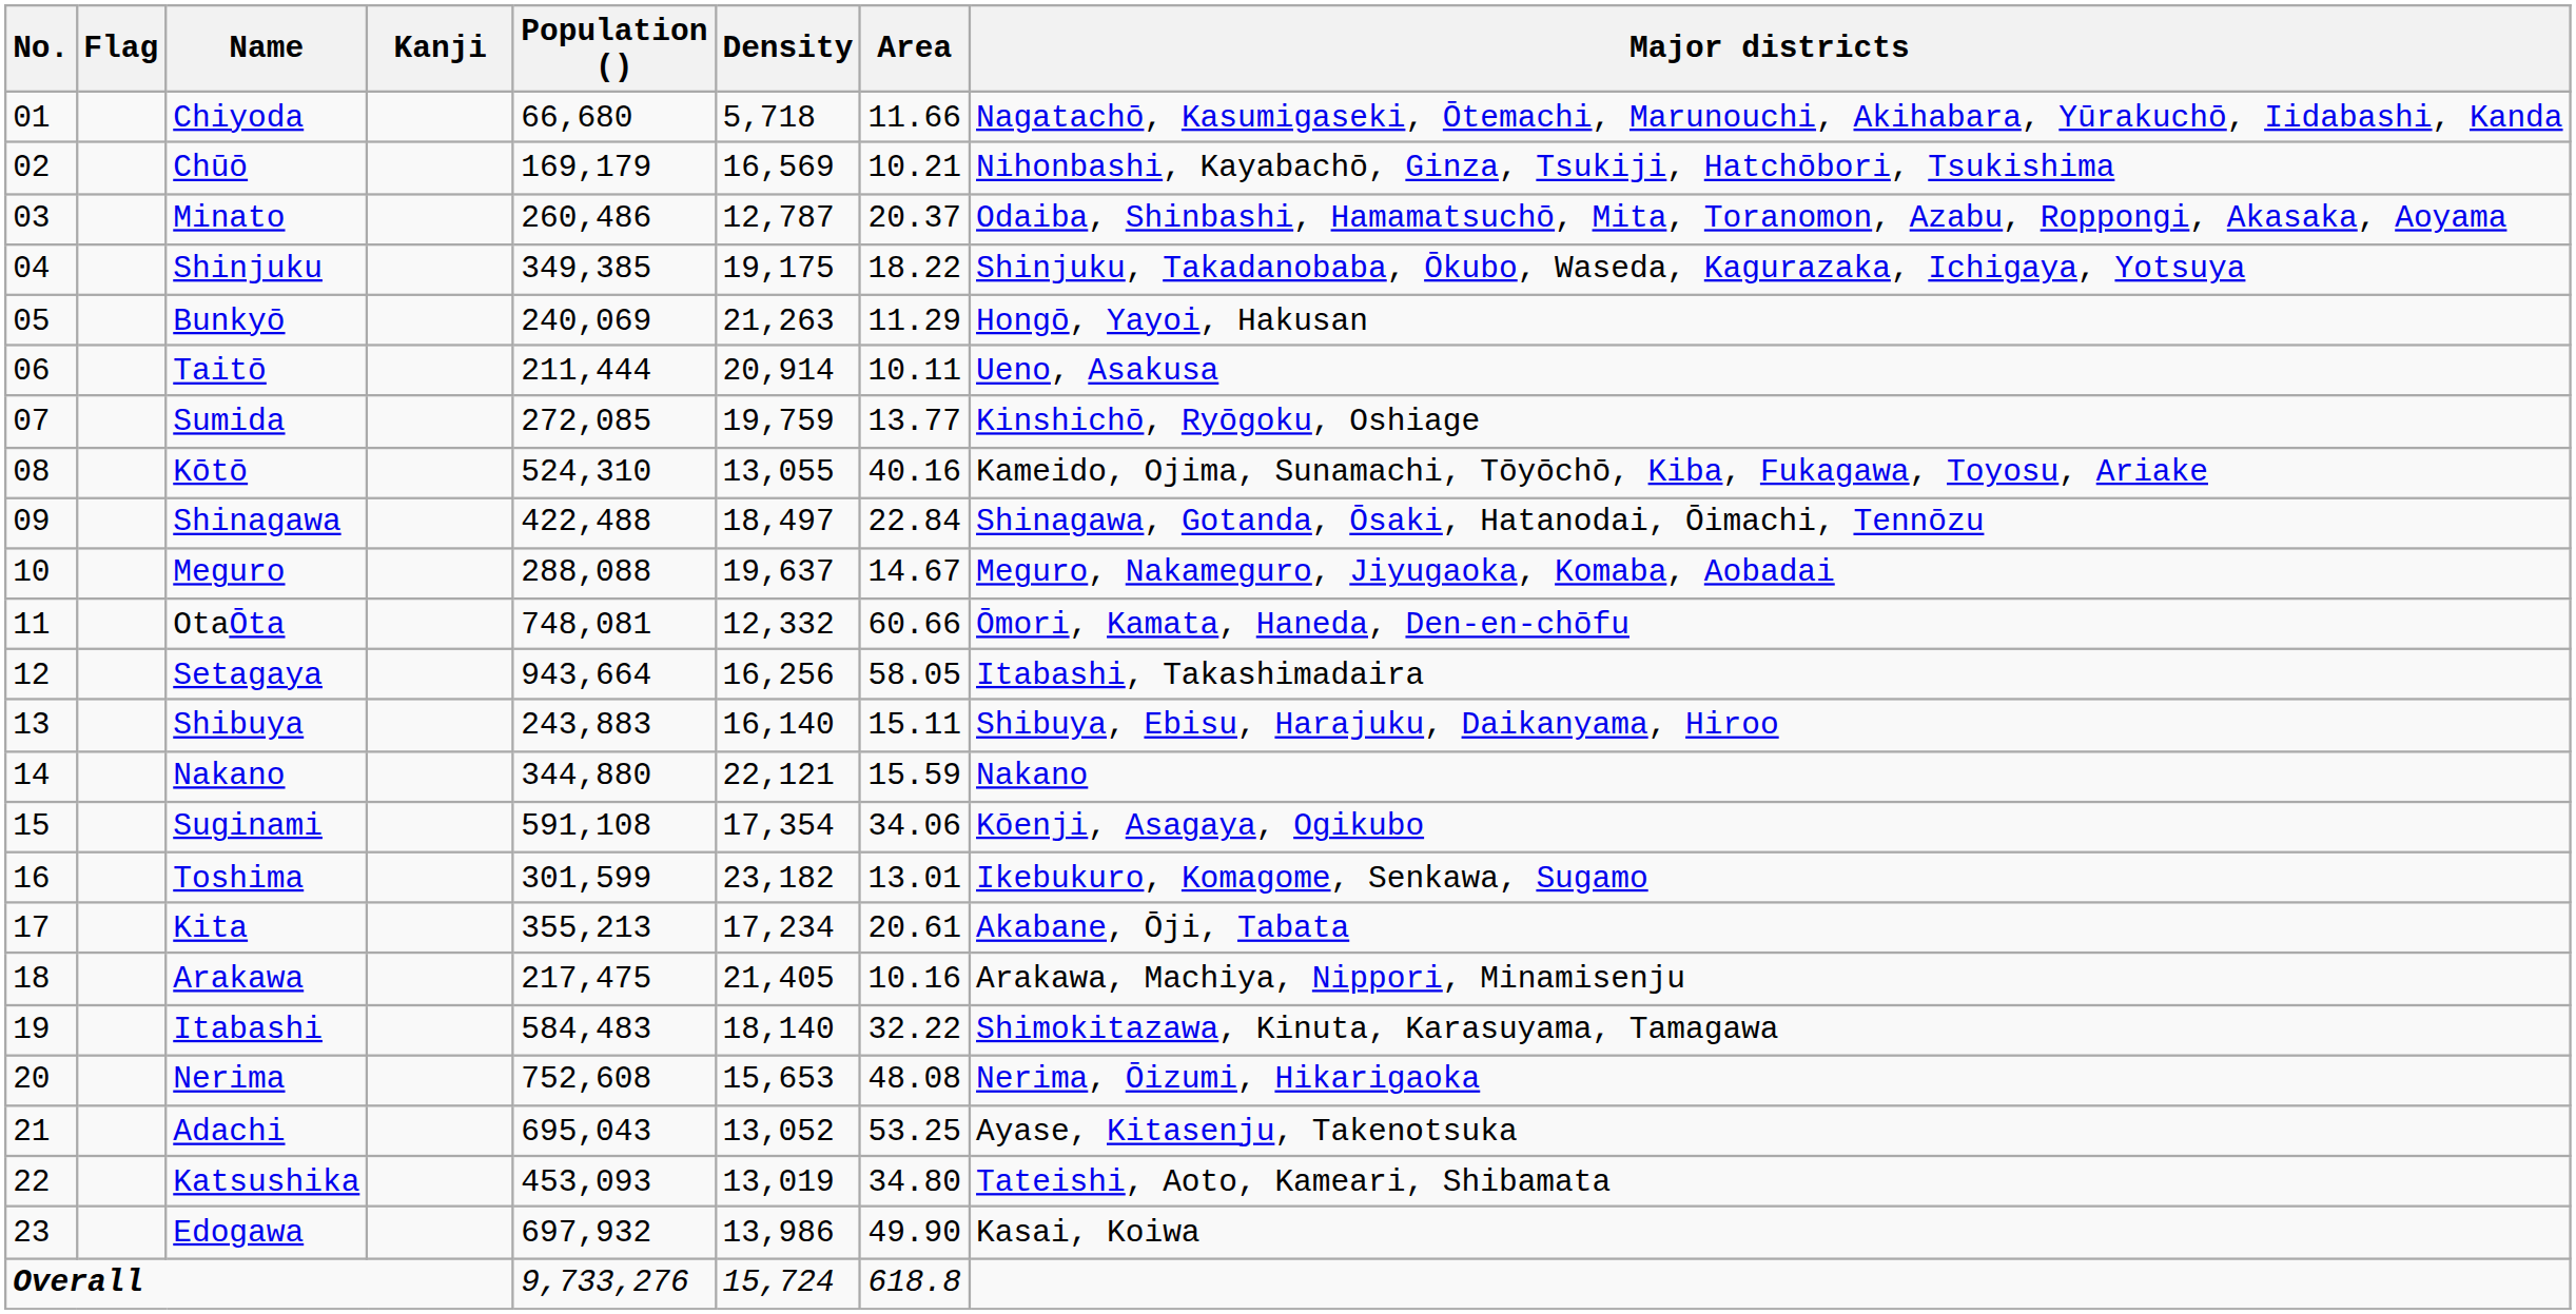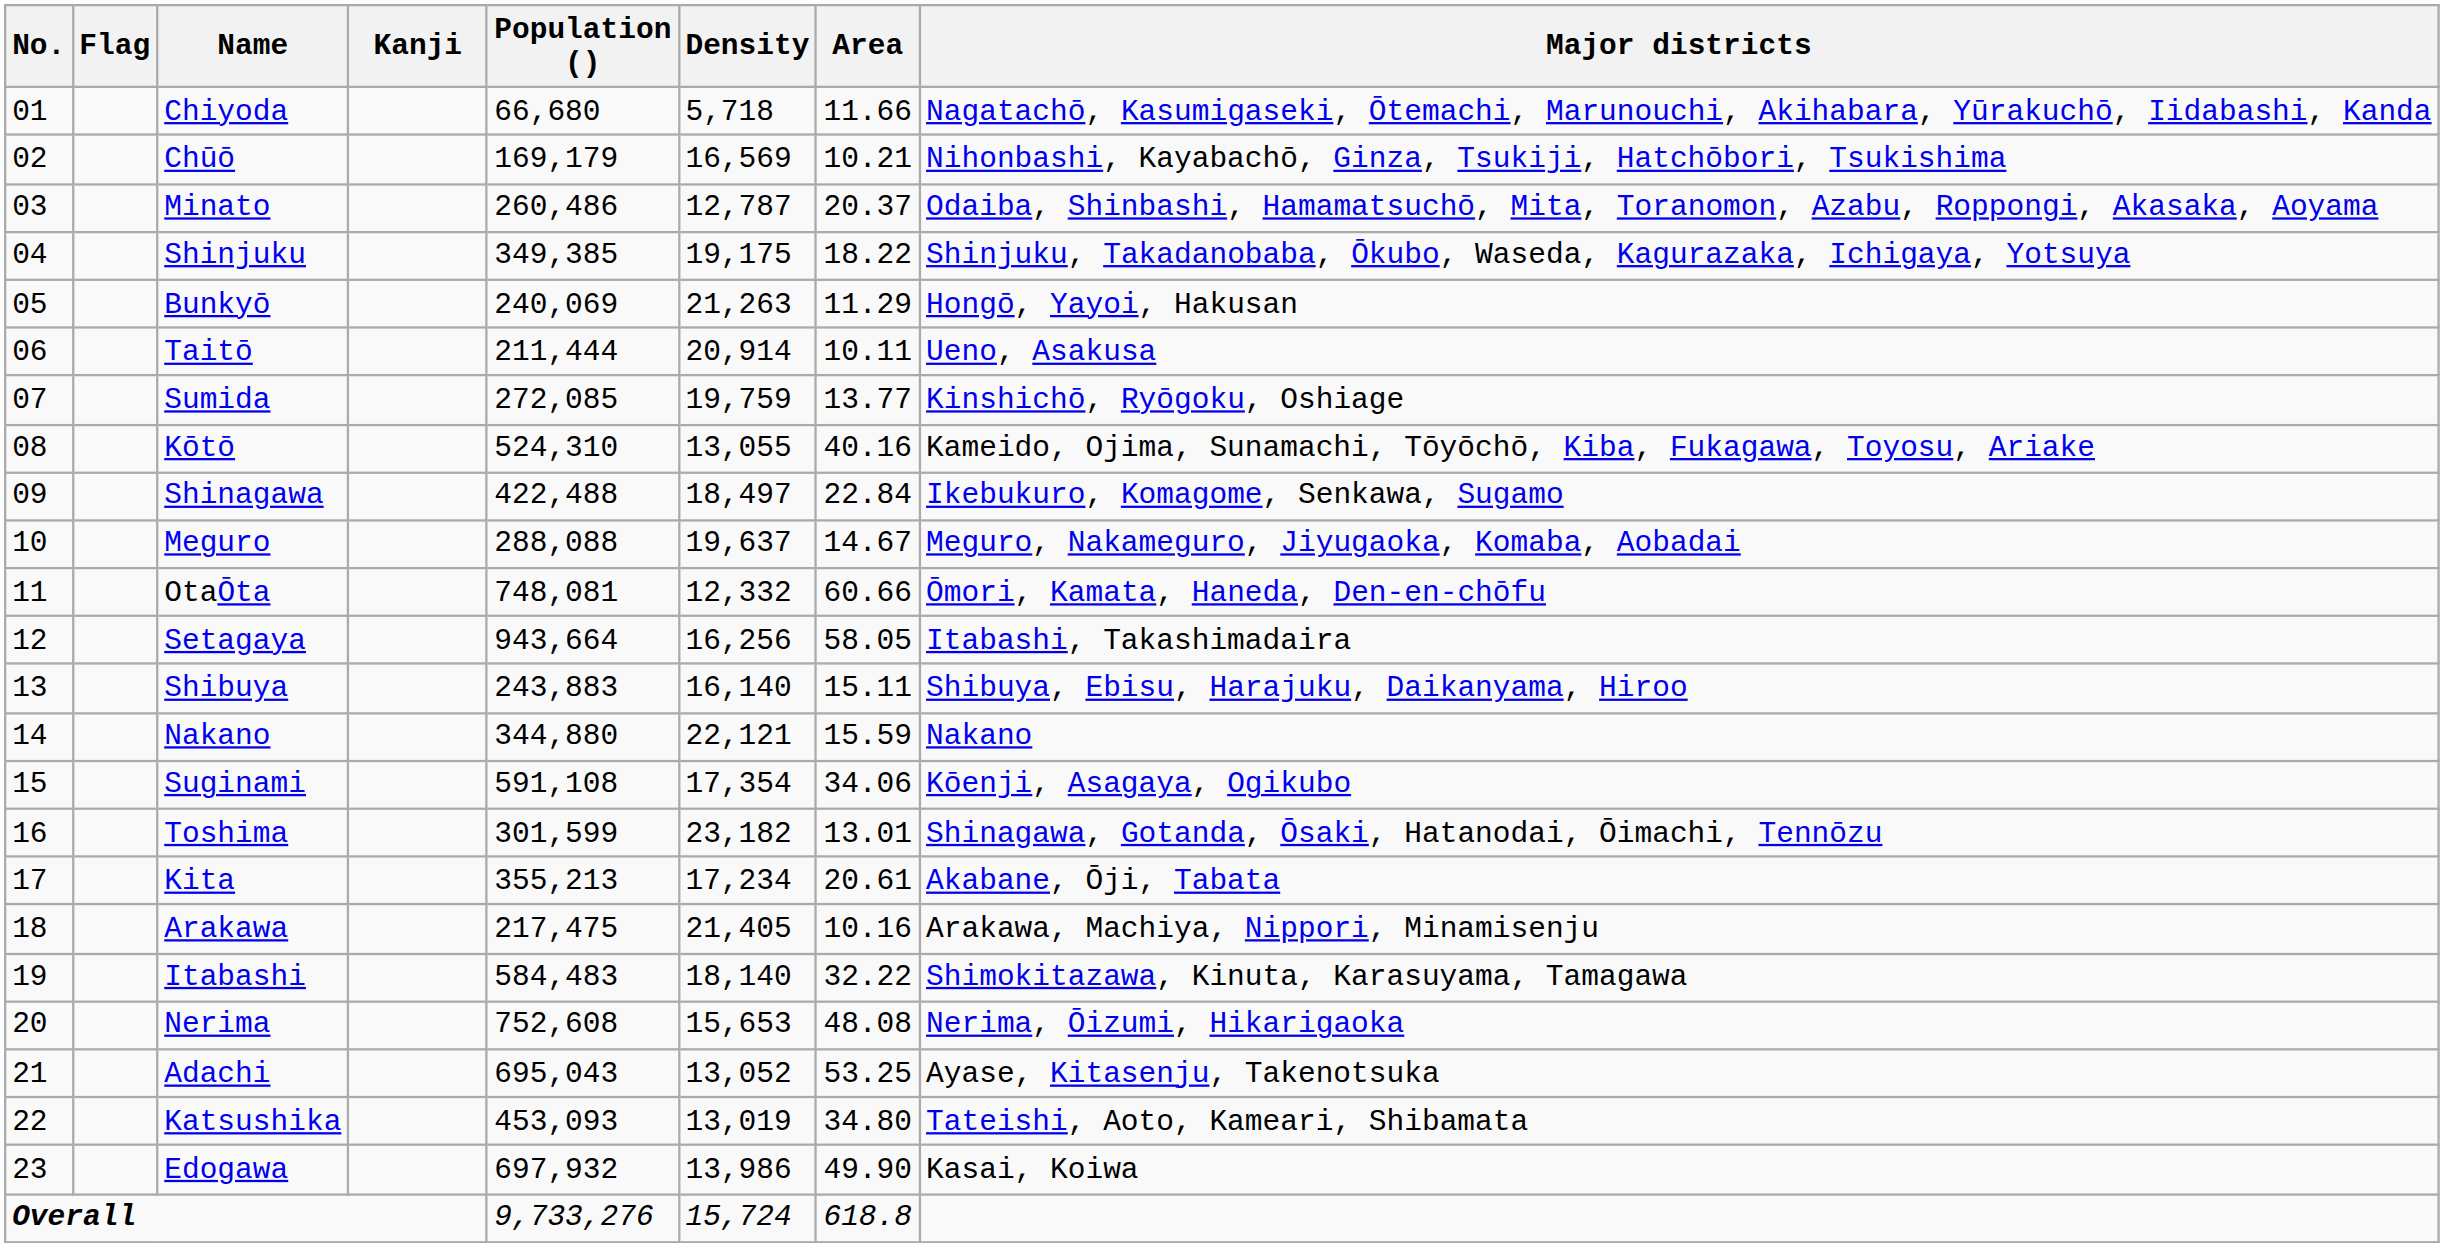Shinagawa | Major districts: Shinagawa, Gotanda, Ōsaki, Hatanodai, Ōimachi, Tennōzu -> Ikebukuro, Komagome, Senkawa, Sugamo
Toshima | Major districts: Ikebukuro, Komagome, Senkawa, Sugamo -> Shinagawa, Gotanda, Ōsaki, Hatanodai, Ōimachi, Tennōzu
